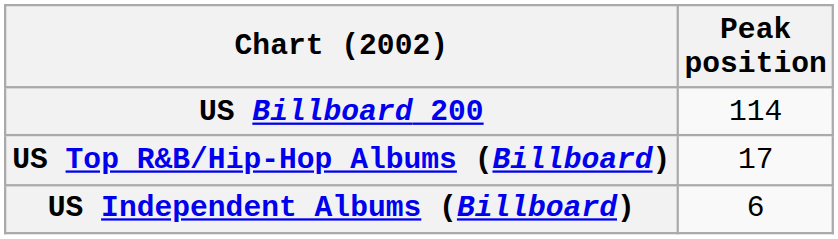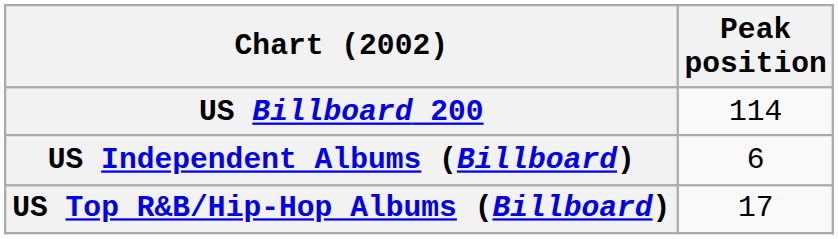rows swapped: US Top R&B/Hip-Hop Albums (Billboard) <-> US Independent Albums (Billboard)
